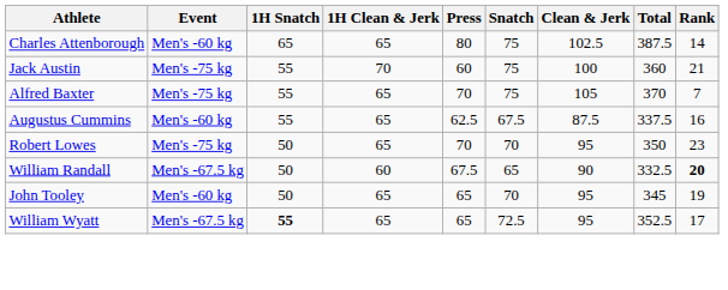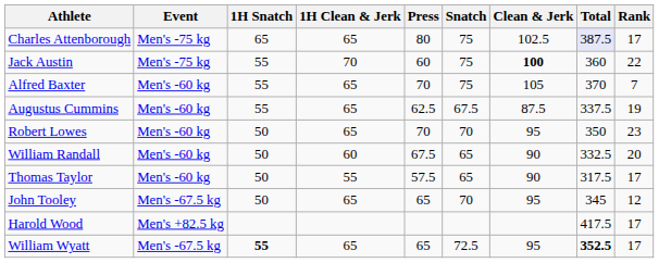Charles Attenborough | Event: Men's -60 kg -> Men's -75 kg
Charles Attenborough | Total: no background -> lavender background
Charles Attenborough | Rank: 14 -> 17
Jack Austin | Clean & Jerk: normal -> bold
Jack Austin | Rank: 21 -> 22
Alfred Baxter | Event: Men's -75 kg -> Men's -60 kg
Augustus Cummins | Rank: 16 -> 19
Robert Lowes | Event: Men's -75 kg -> Men's -60 kg
William Randall | Event: Men's -67.5 kg -> Men's -60 kg
William Randall | Rank: bold -> normal
+ row: Thomas Taylor | Men's -60 kg | 50 | 55 | 57.5 | 65 | 90 | 317.5 | 17
John Tooley | Event: Men's -60 kg -> Men's -67.5 kg
John Tooley | Rank: 19 -> 12
+ row: Harold Wood | Men's +82.5 kg | 417.5 | 17
William Wyatt | Total: normal -> bold
